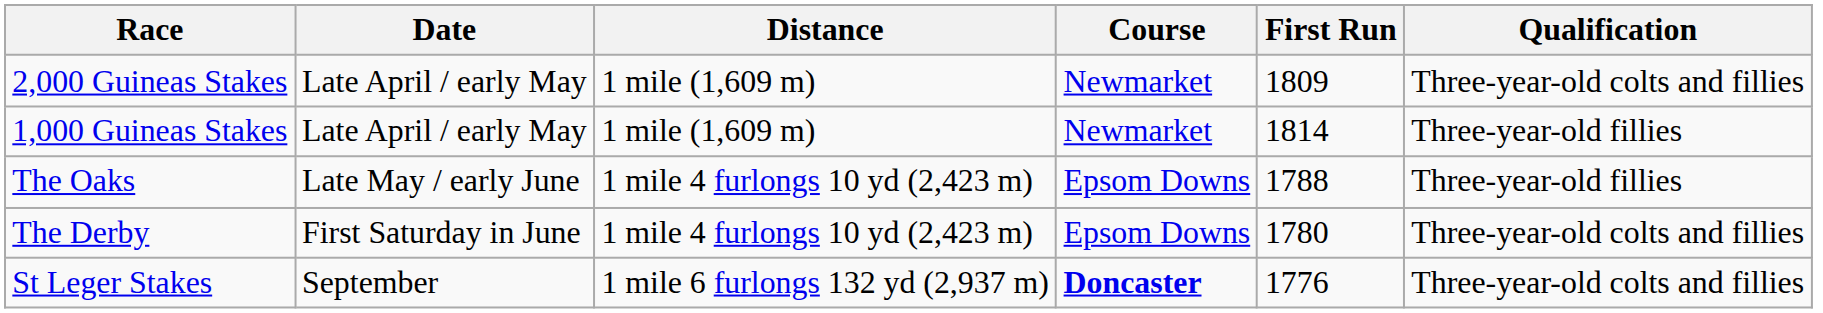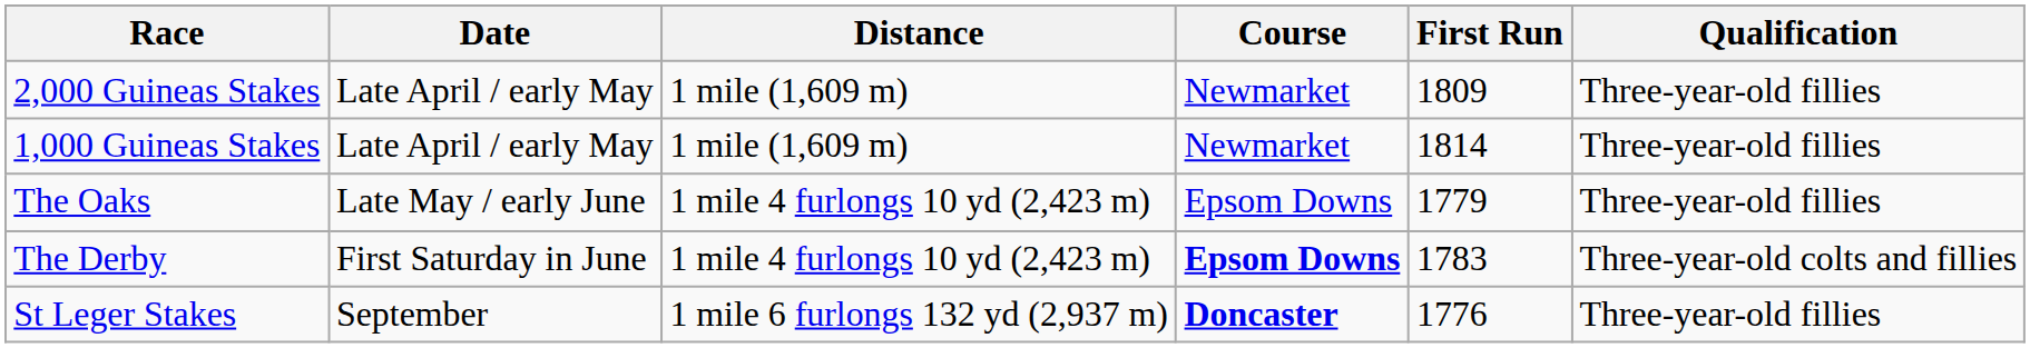2,000 Guineas Stakes | Qualification: Three-year-old colts and fillies -> Three-year-old fillies
The Oaks | First Run: 1788 -> 1779
The Derby | Course: normal -> bold
The Derby | First Run: 1780 -> 1783
St Leger Stakes | Qualification: Three-year-old colts and fillies -> Three-year-old fillies
